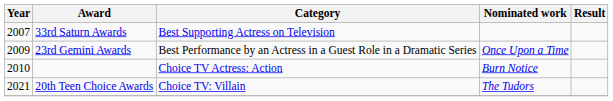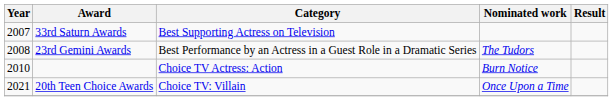23rd Gemini Awards | Year: 2009 -> 2008
23rd Gemini Awards | Nominated work: Once Upon a Time -> The Tudors
20th Teen Choice Awards | Nominated work: The Tudors -> Once Upon a Time
